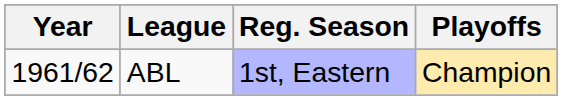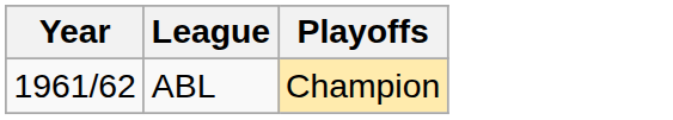- column: Reg. Season | 1st, Eastern
